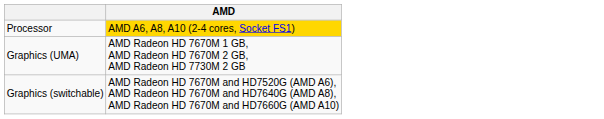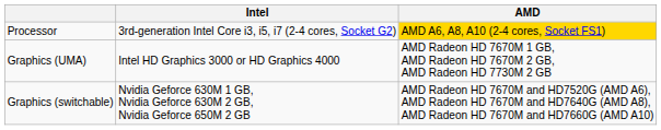+ column: Intel | 3rd-generation Intel Core i3, i5, i7 (2-4 cores, Socket G2) | Intel HD Graphics 3000 or HD Graphics 4000 | Nvidia Geforce 630M 1 GB, Nvidia Geforce 630M 2 GB, Nvidia Geforce 650M 2 GB
